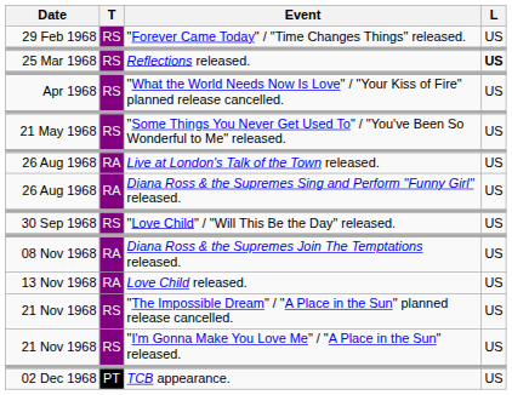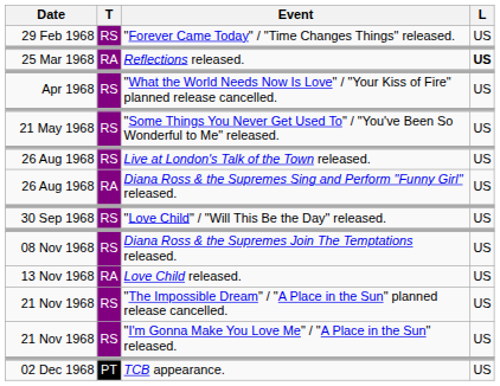Reflections released. | T: RS -> RA
Live at London's Talk of the Town released. | T: RA -> RS
Diana Ross & the Supremes Join The Temptations released. | T: RA -> RS
